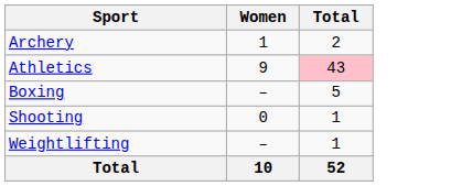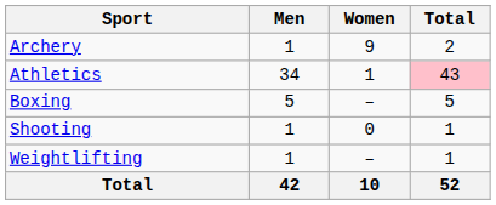+ column: Men | 1 | 34 | 5 | 1 | 1 | 42
Archery | Women: 1 -> 9
Athletics | Women: 9 -> 1
